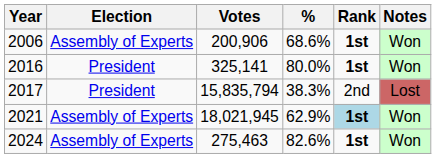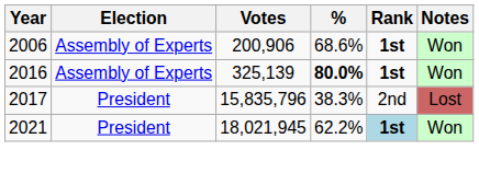2016 | Election: President -> Assembly of Experts
2016 | Votes: 325,141 -> 325,139
2016 | %: normal -> bold
2017 | Votes: 15,835,794 -> 15,835,796
2021 | Election: Assembly of Experts -> President
2021 | %: 62.9% -> 62.2%
- row: 2024 | Assembly of Experts | 275,463 | 82.6% | 1st | Won
